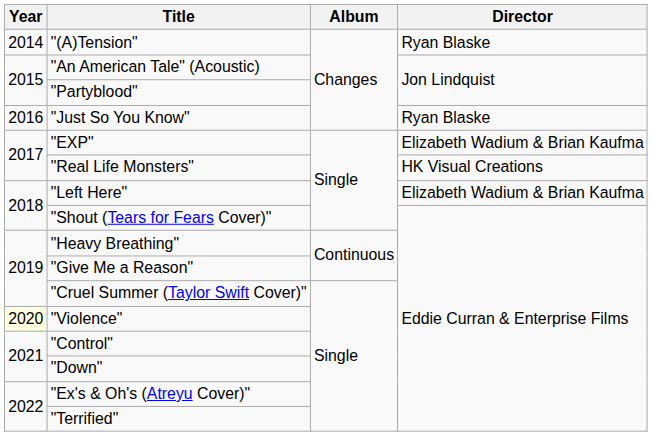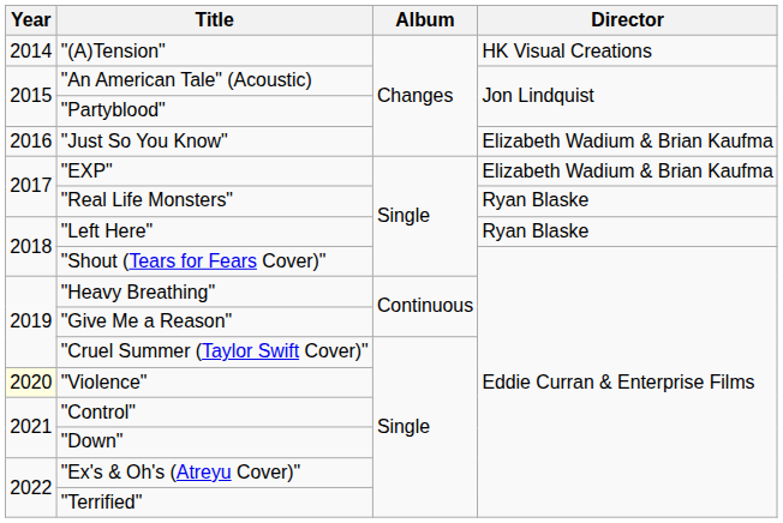"(A)Tension" | Director: Ryan Blaske -> HK Visual Creations
"Just So You Know" | Director: Ryan Blaske -> Elizabeth Wadium & Brian Kaufma
"Real Life Monsters" | Director: HK Visual Creations -> Ryan Blaske
"Left Here" | Director: Elizabeth Wadium & Brian Kaufma -> Ryan Blaske
